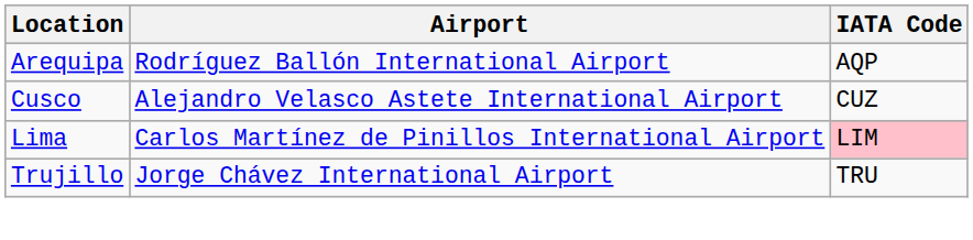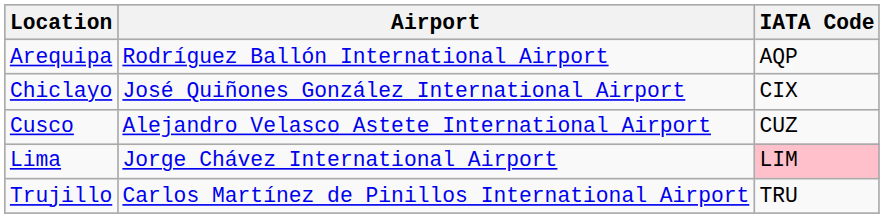+ row: Chiclayo | José Quiñones González International Airport | CIX
Lima | Airport: Carlos Martínez de Pinillos International Airport -> Jorge Chávez International Airport
Trujillo | Airport: Jorge Chávez International Airport -> Carlos Martínez de Pinillos International Airport
